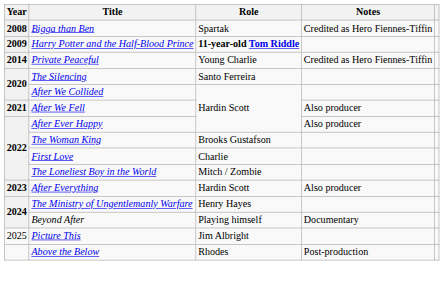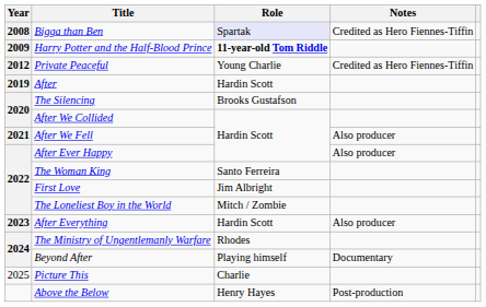Bigga than Ben | Role: no background -> lavender background
Private Peaceful | Year: 2014 -> 2012
+ row: 2019 | After | Hardin Scott
The Silencing | Role: Santo Ferreira -> Brooks Gustafson
The Woman King | Role: Brooks Gustafson -> Santo Ferreira
First Love | Role: Charlie -> Jim Albright
The Ministry of Ungentlemanly Warfare | Role: Henry Hayes -> Rhodes
Picture This | Role: Jim Albright -> Charlie
Above the Below | Role: Rhodes -> Henry Hayes
